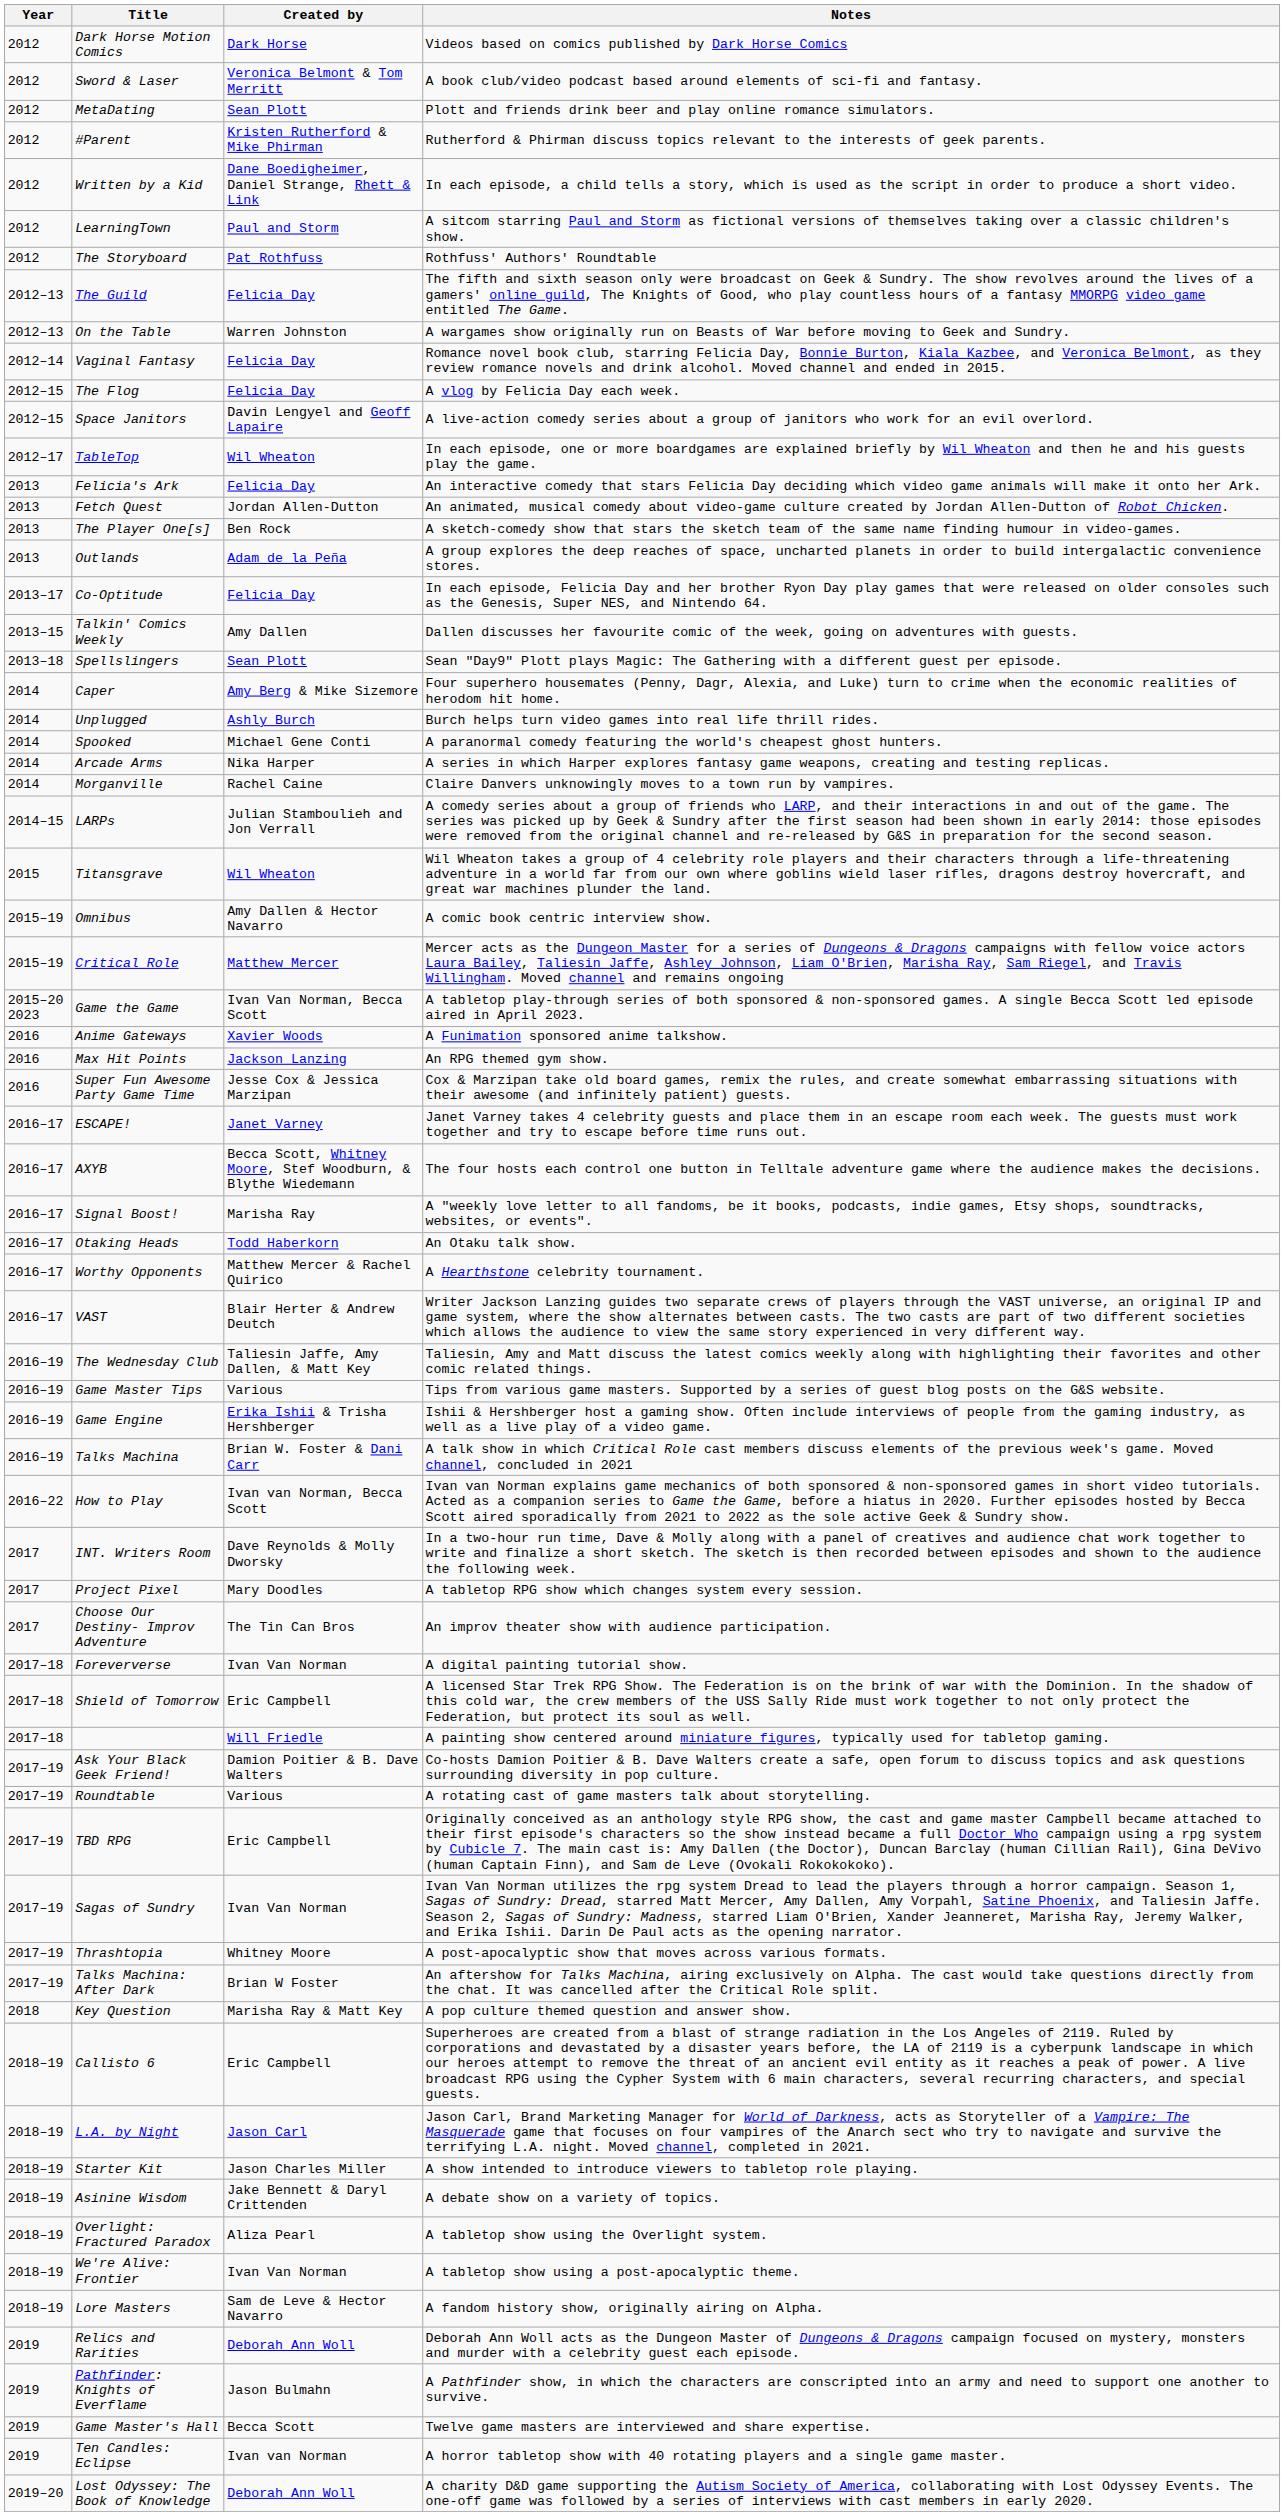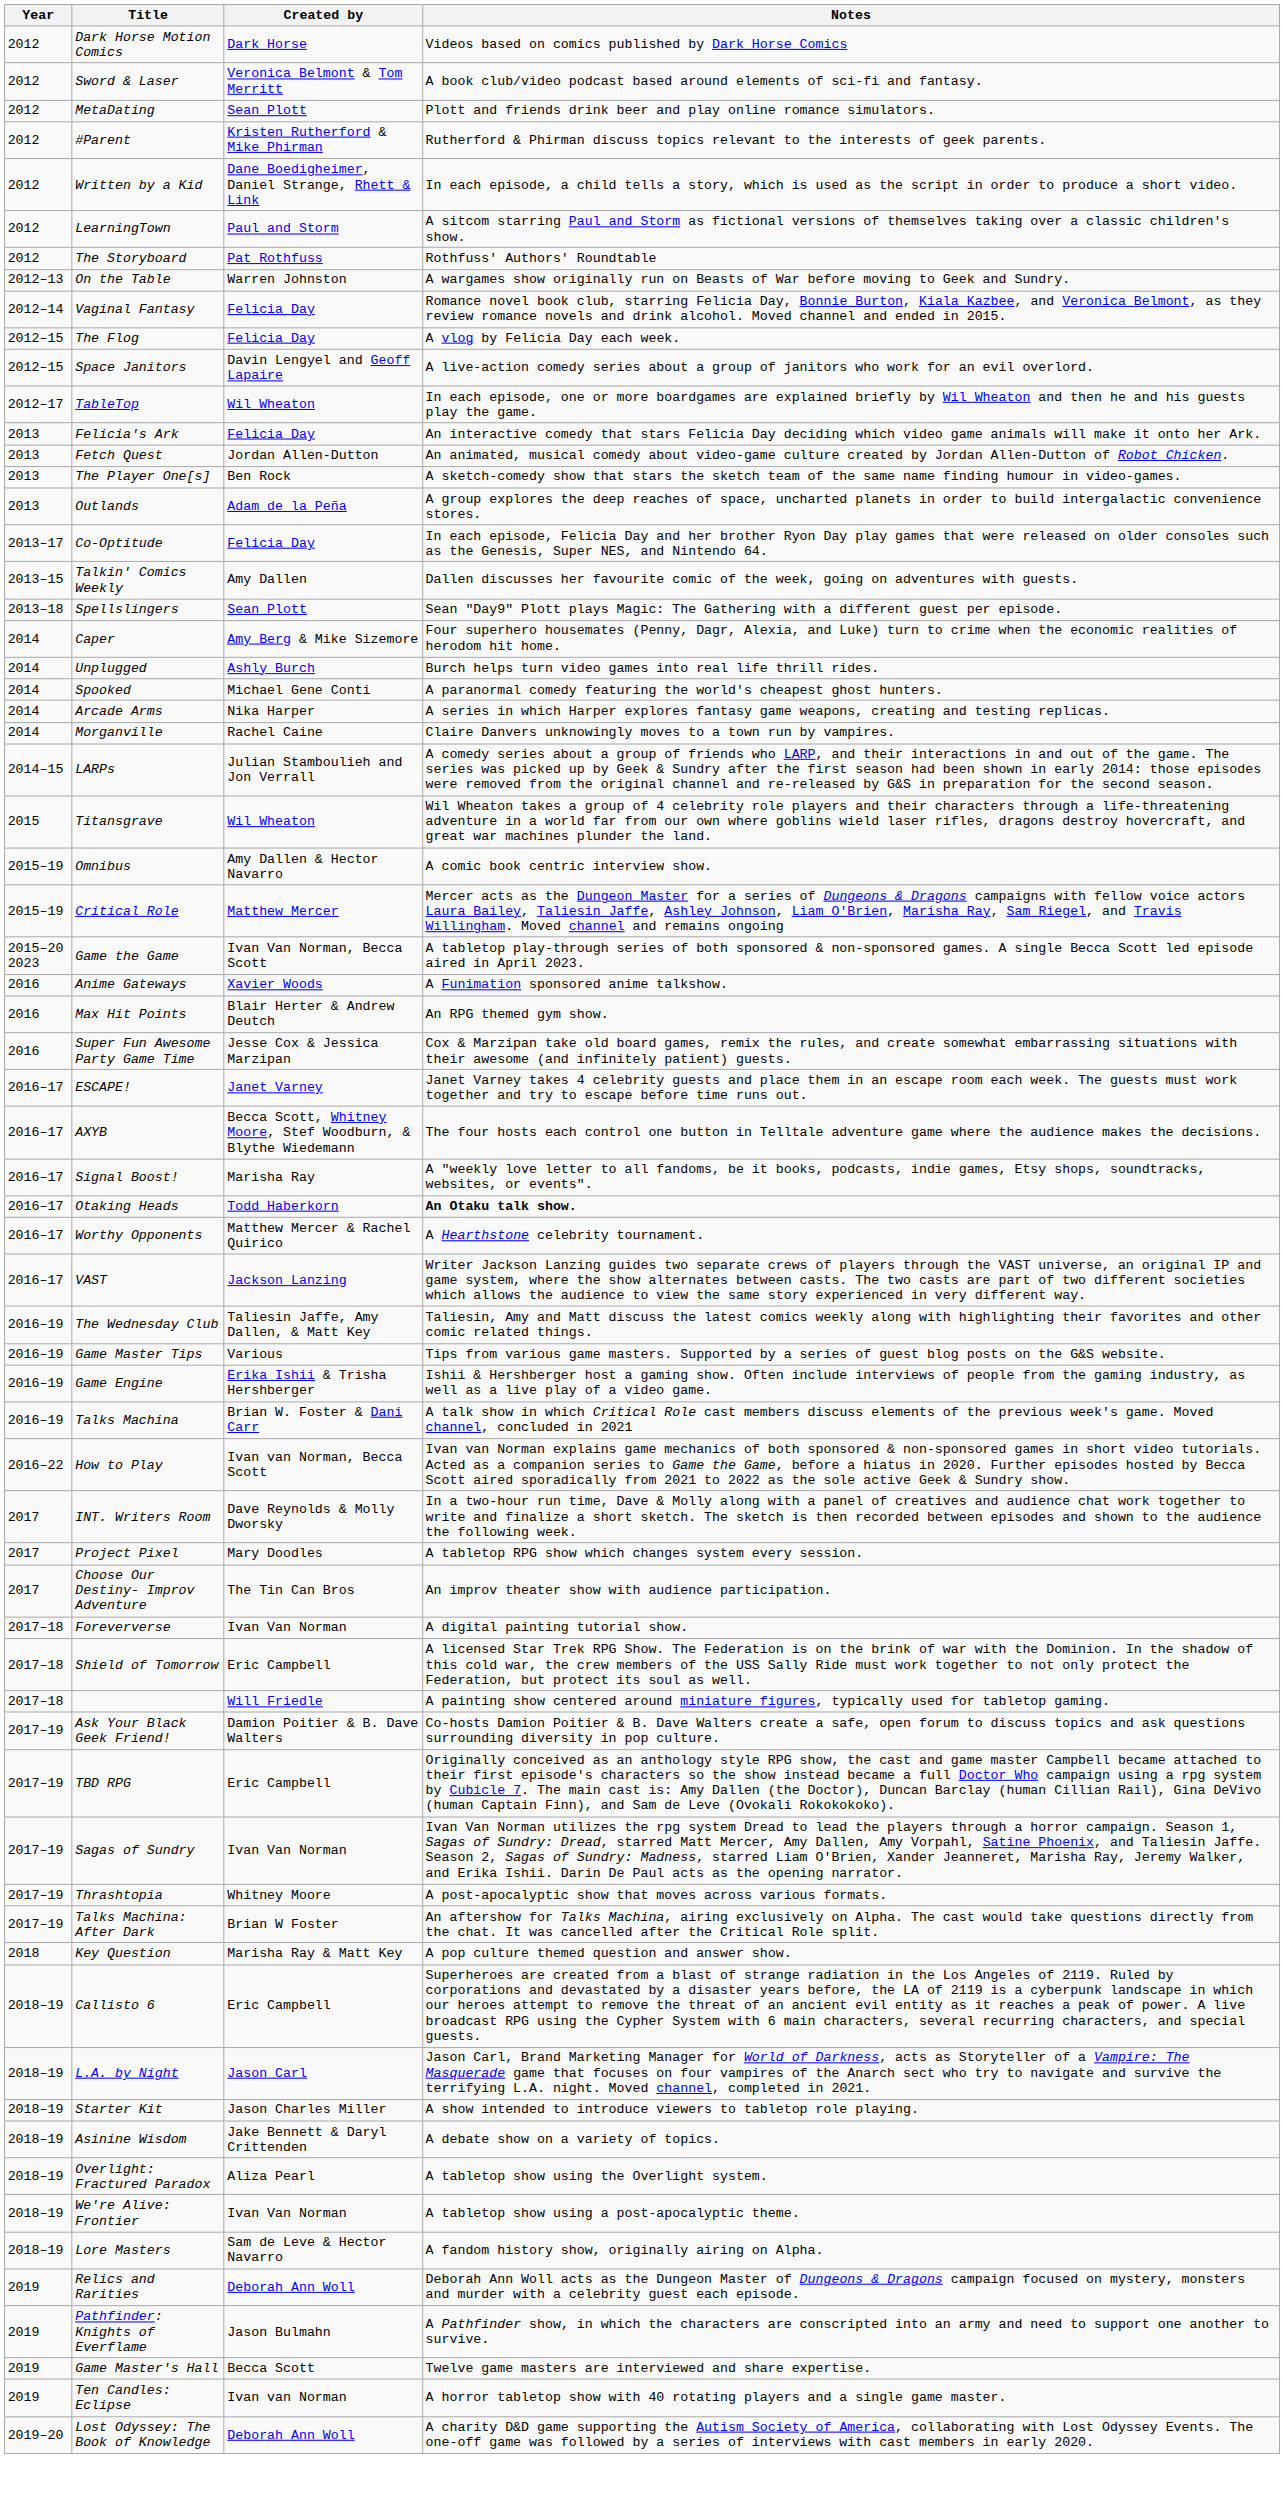- row: 2012–13 | The Guild | Felicia Day | The fifth and sixth season only were broadcast on Geek & Sundry. The show revolves around the lives of a gamers' online guild, The Knights of Good, who play countless hours of a fantasy MMORPG video game entitled The Game.
Max Hit Points | Created by: Jackson Lanzing -> Blair Herter & Andrew Deutch
Otaking Heads | Notes: normal -> bold
VAST | Created by: Blair Herter & Andrew Deutch -> Jackson Lanzing
- row: 2017–19 | Roundtable | Various | A rotating cast of game masters talk about storytelling.
